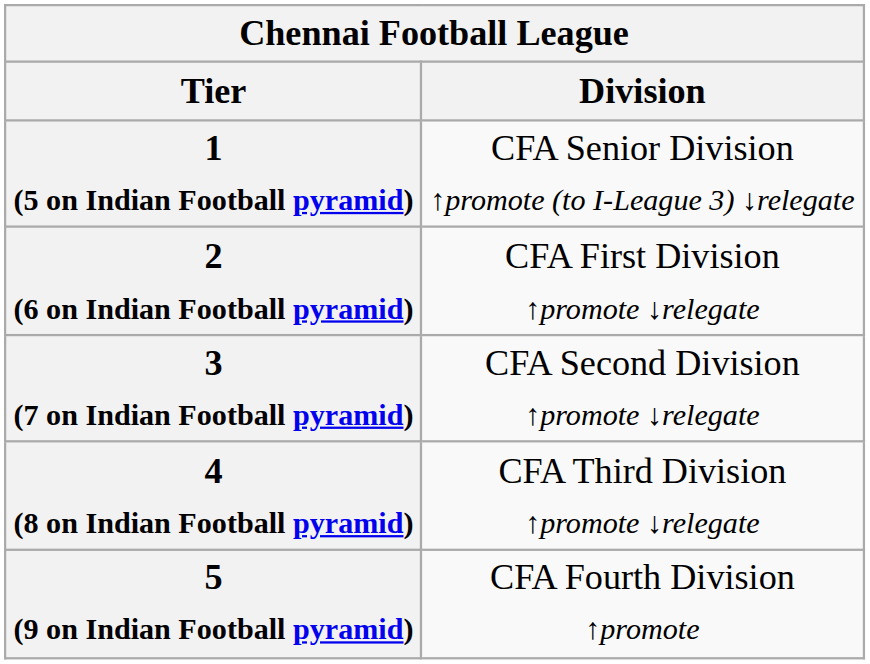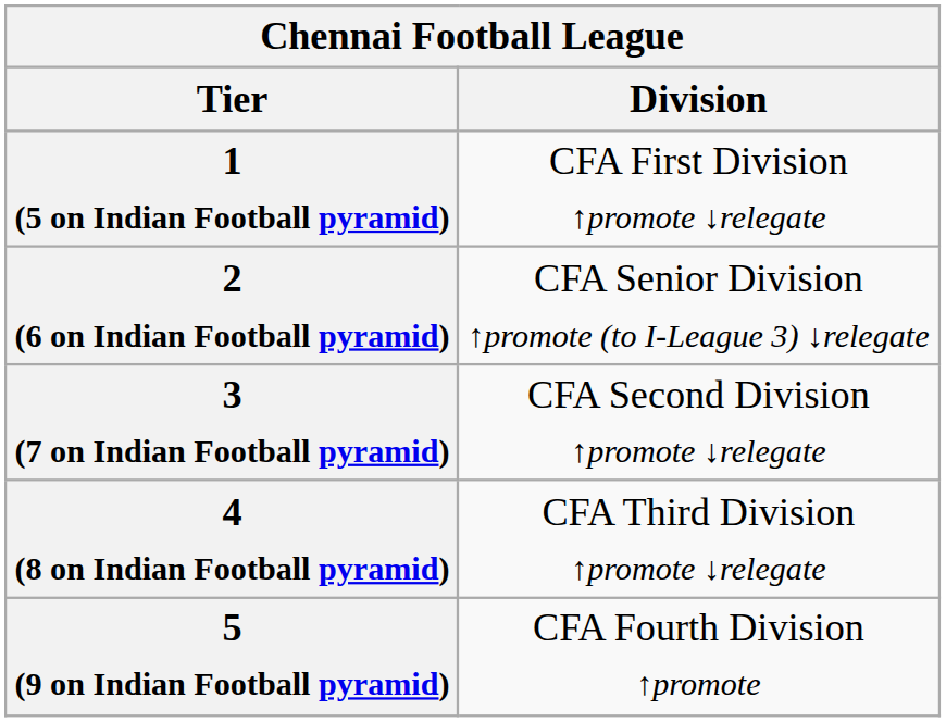1 (5 on Indian Football pyramid) | Division: CFA Senior Division ↑promote (to I-League 3) ↓relegate -> CFA First Division ↑promote ↓relegate
2 (6 on Indian Football pyramid) | Division: CFA First Division ↑promote ↓relegate -> CFA Senior Division ↑promote (to I-League 3) ↓relegate
